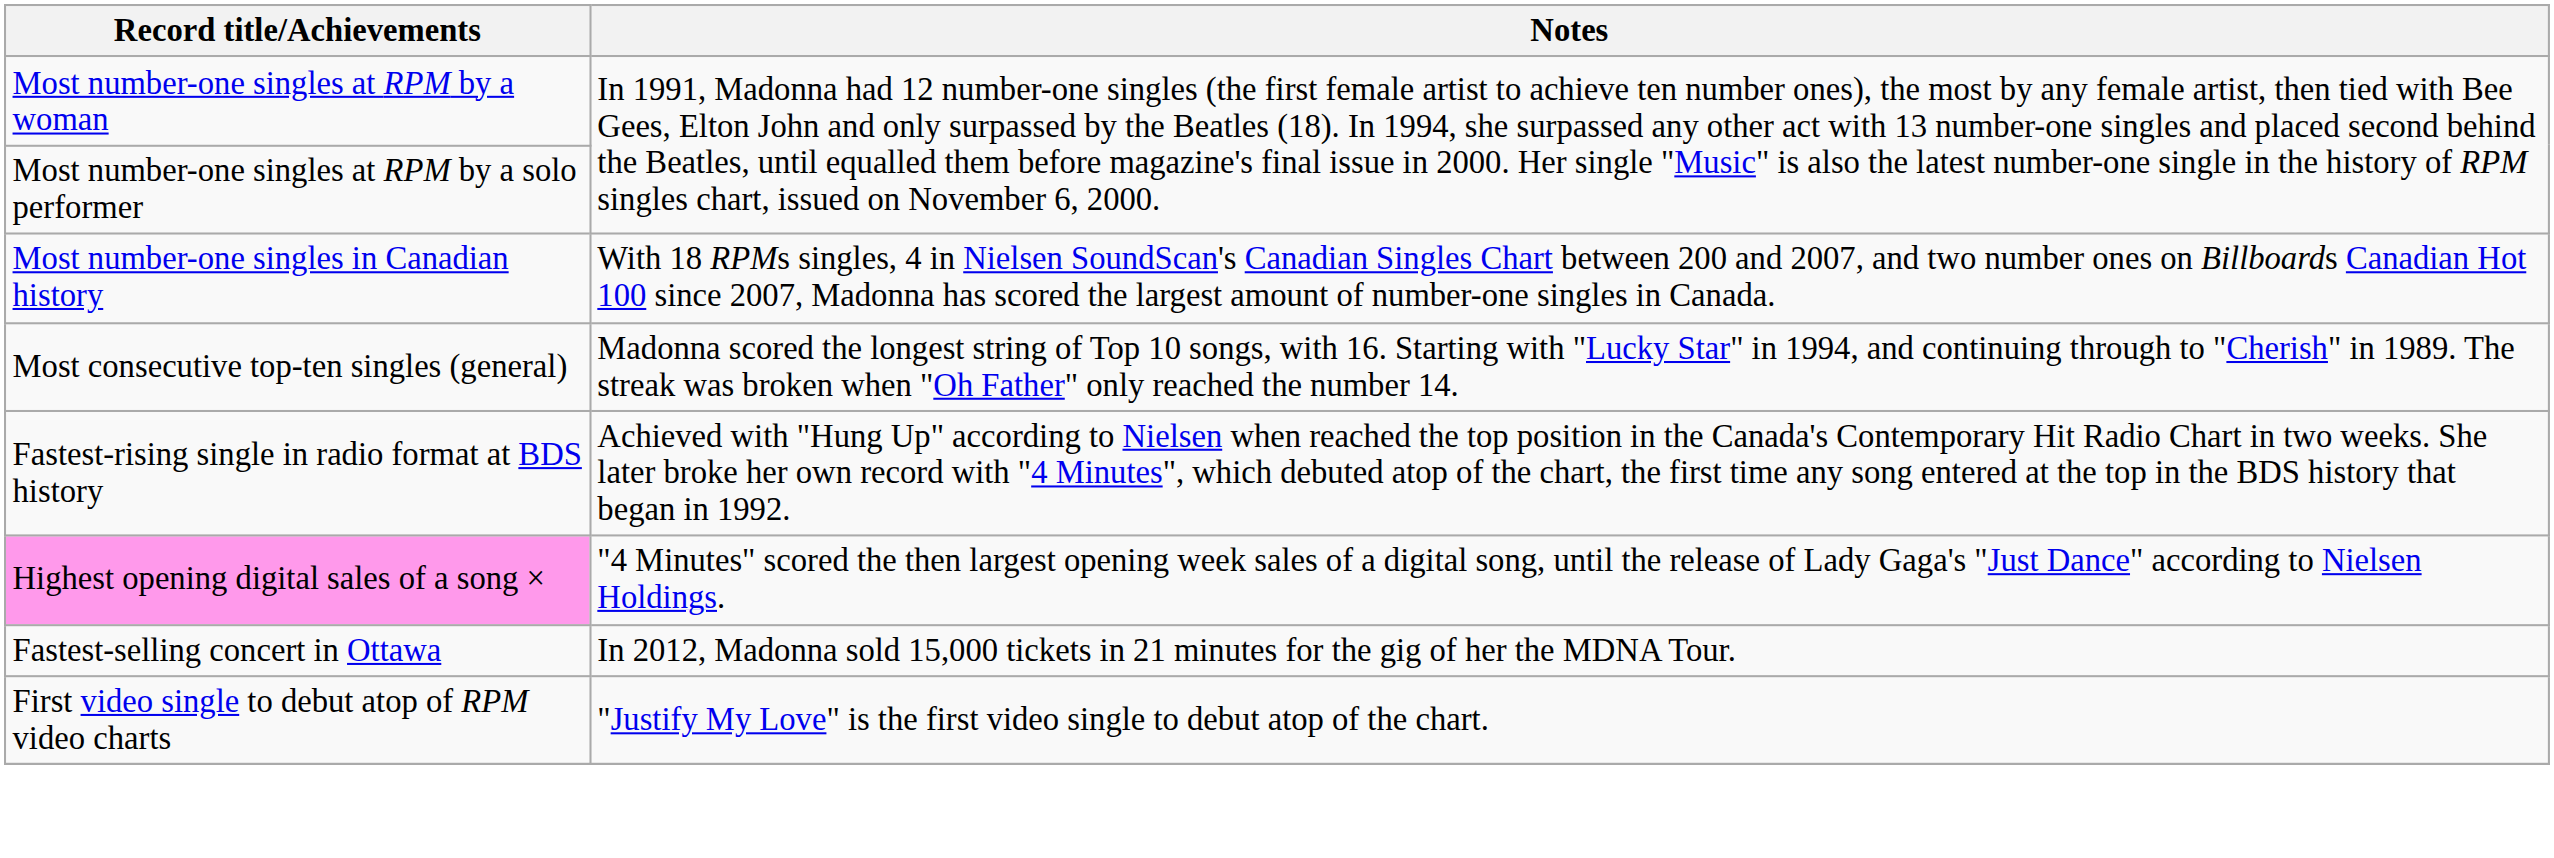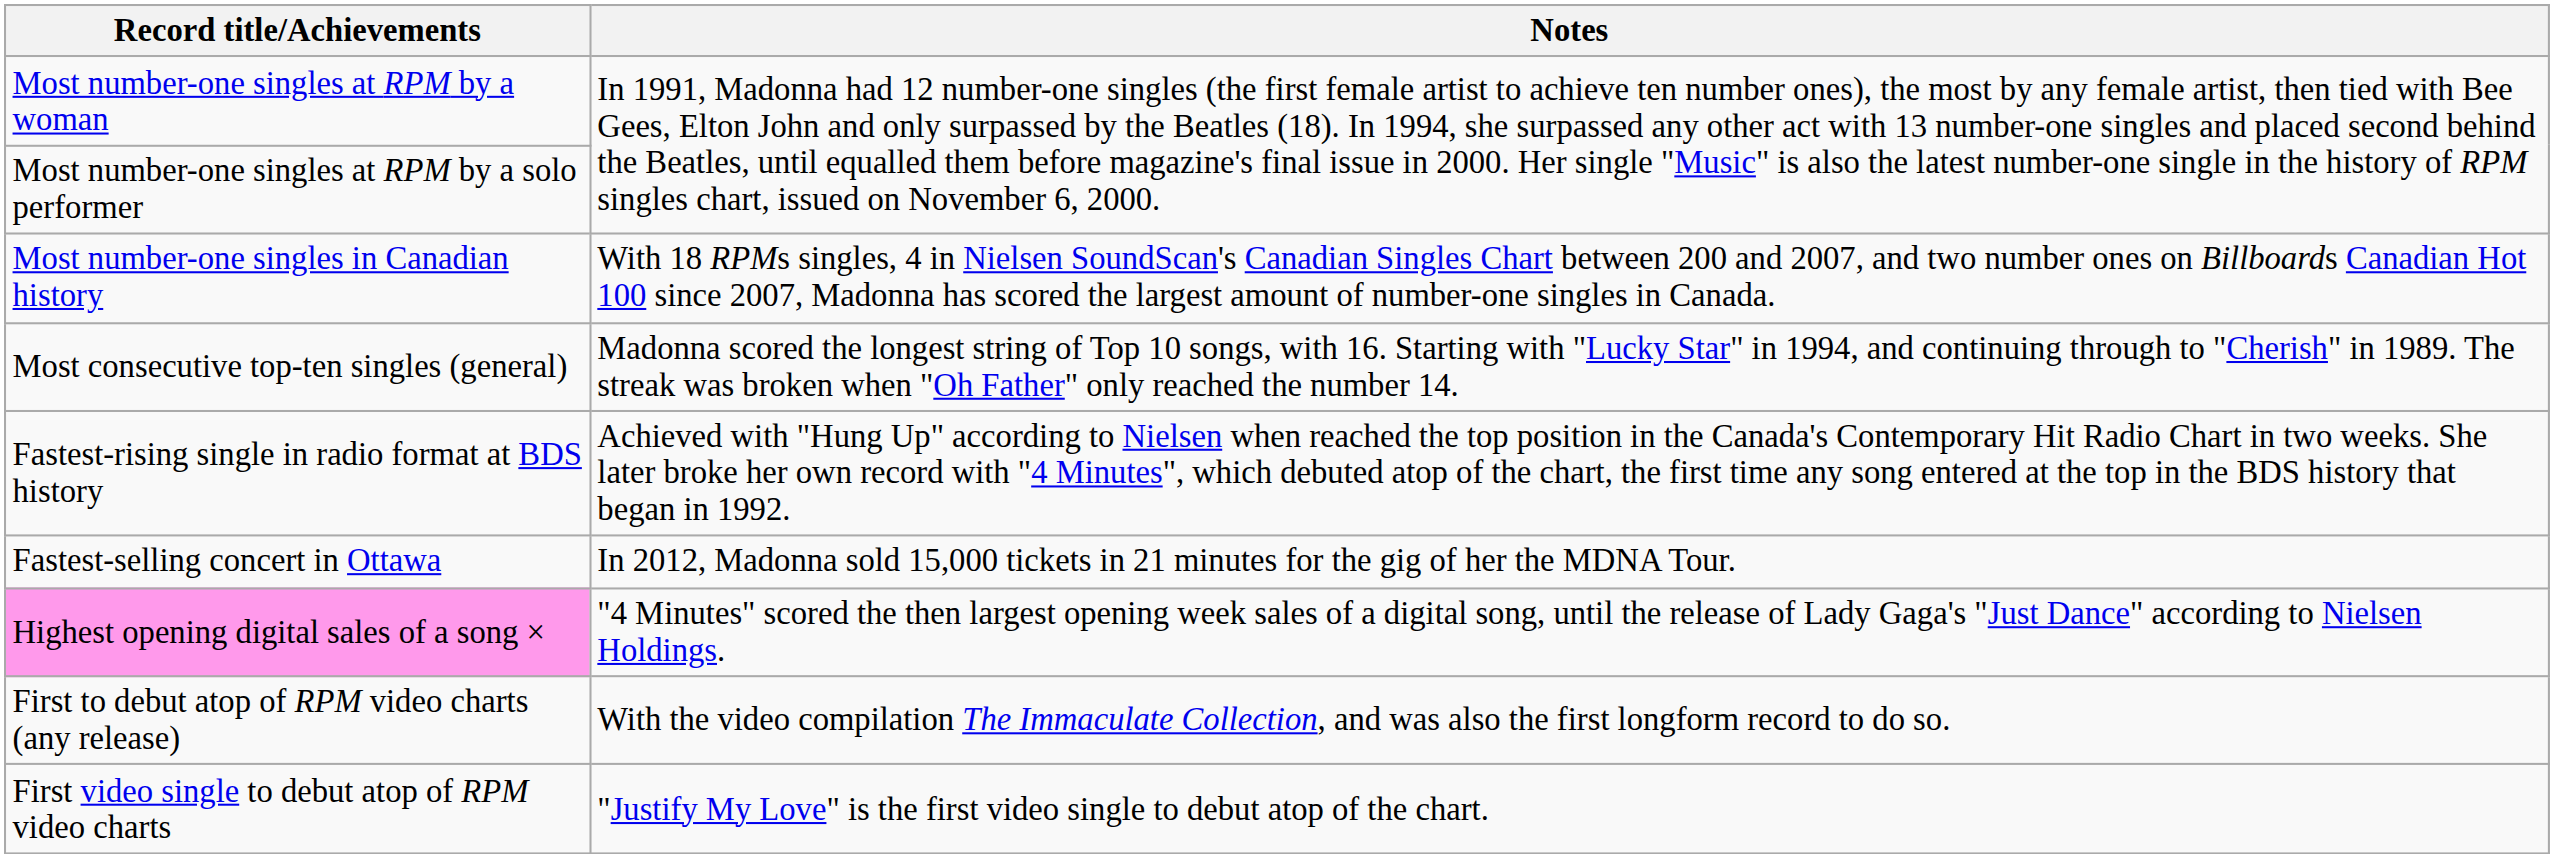rows swapped: Fastest-selling concert in Ottawa <-> Highest opening digital sales of a song ×
+ row: First to debut atop of RPM video charts (any release) | With the video compilation The Immaculate Collection, and was also the first longform record to do so.
